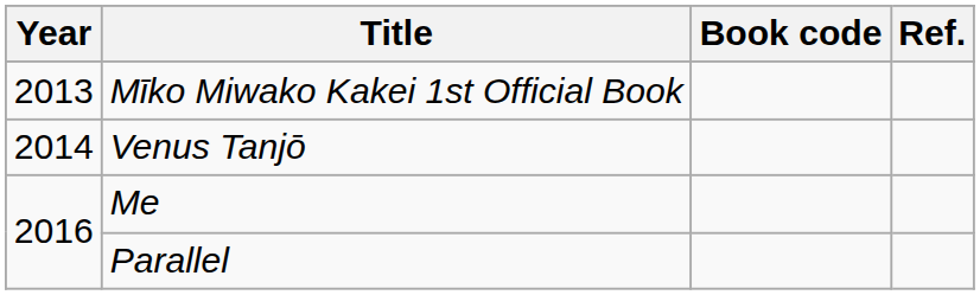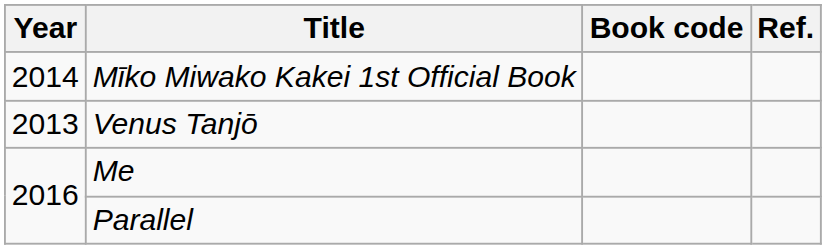Mīko Miwako Kakei 1st Official Book | Year: 2013 -> 2014
Venus Tanjō | Year: 2014 -> 2013
